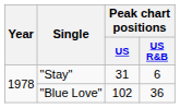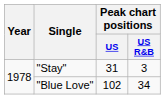"Stay" | Peak chart positions / US R&B: 6 -> 3
"Blue Love" | Peak chart positions / US R&B: 36 -> 34
